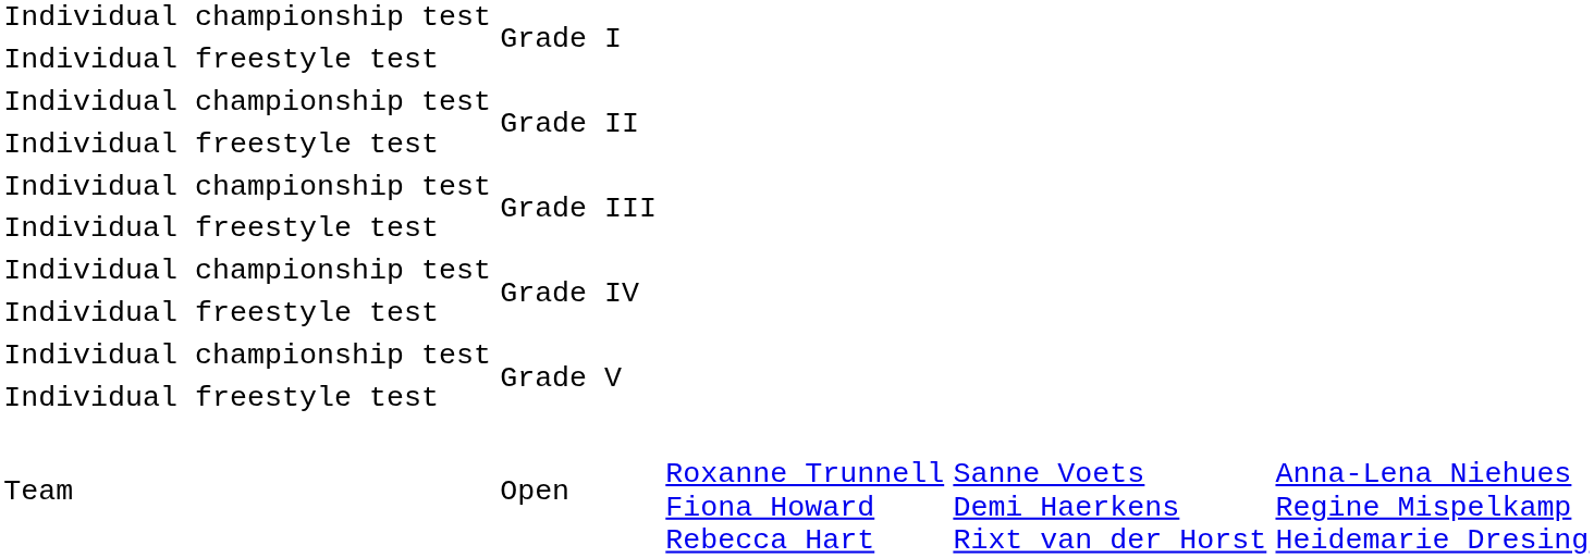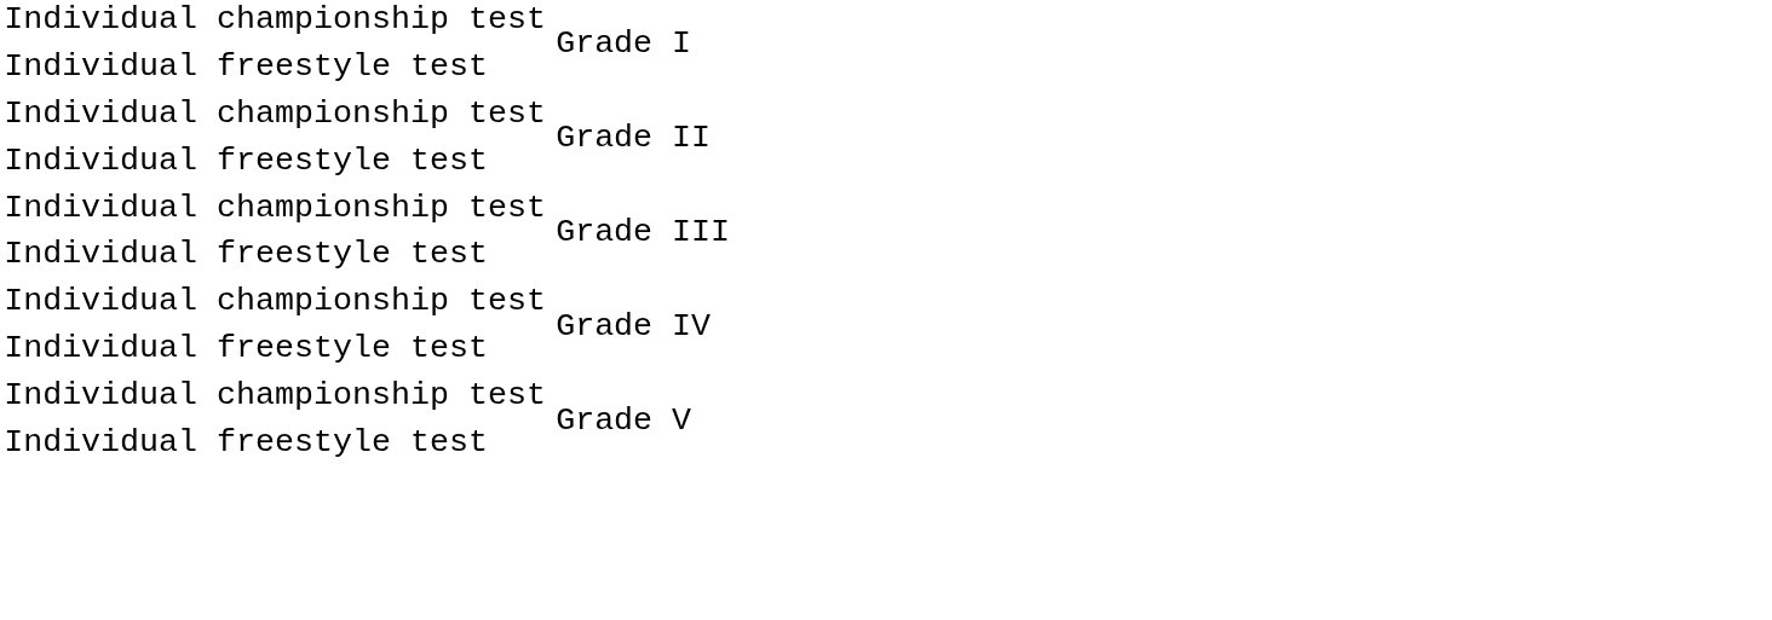- row: Team | Open | Roxanne Trunnell Fiona Howard Rebecca Hart | Sanne Voets Demi Haerkens Rixt van der Horst | Anna-Lena Niehues Regine Mispelkamp Heidemarie Dresing
